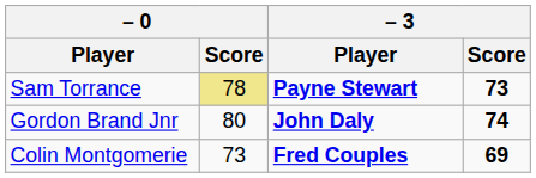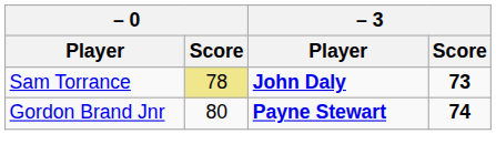Sam Torrance | – 3 / Player: Payne Stewart -> John Daly
Gordon Brand Jnr | – 3 / Player: John Daly -> Payne Stewart
- row: Colin Montgomerie | 73 | Fred Couples | 69
